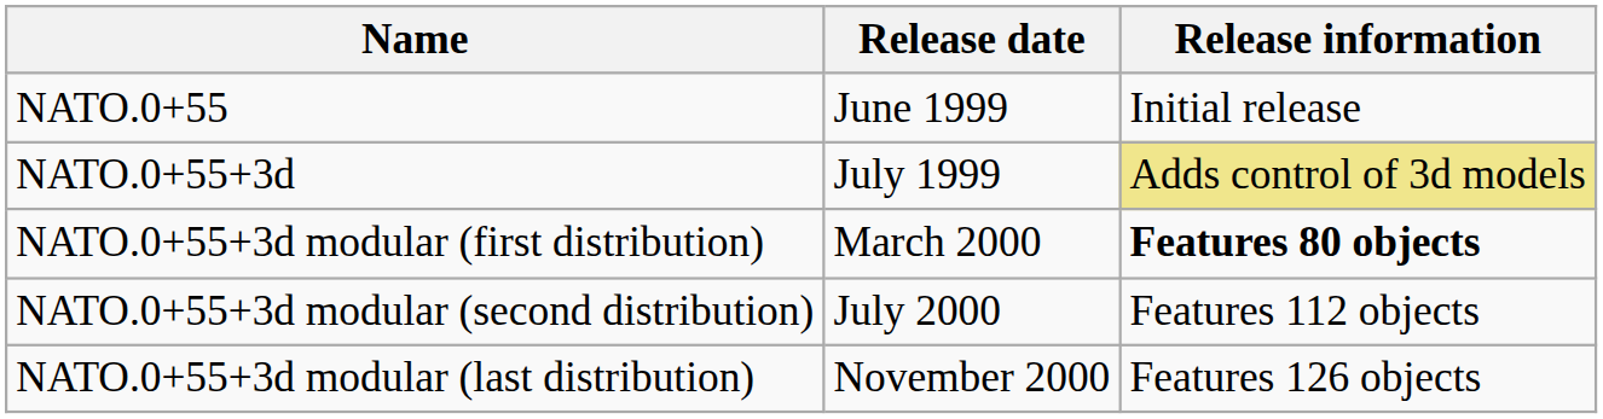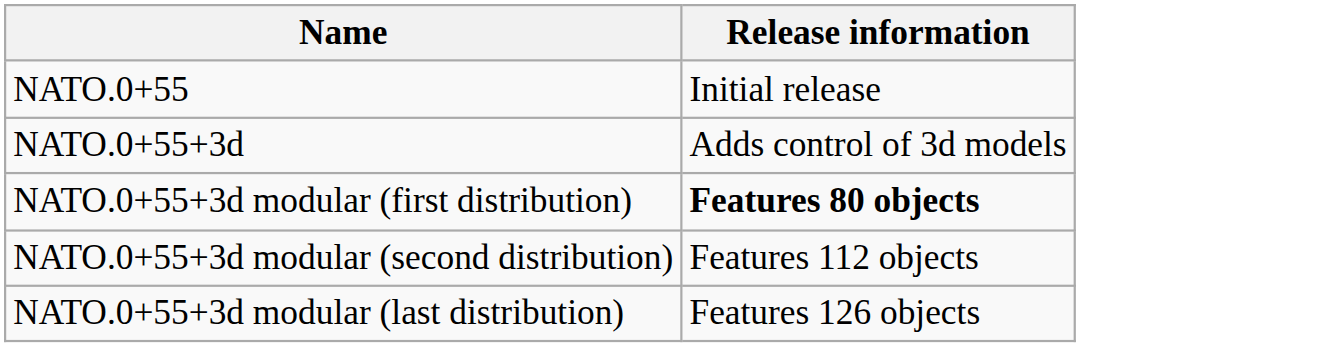- column: Release date | June 1999 | July 1999 | March 2000 | July 2000 | November 2000
NATO.0+55+3d | Release information: khaki background -> no background
